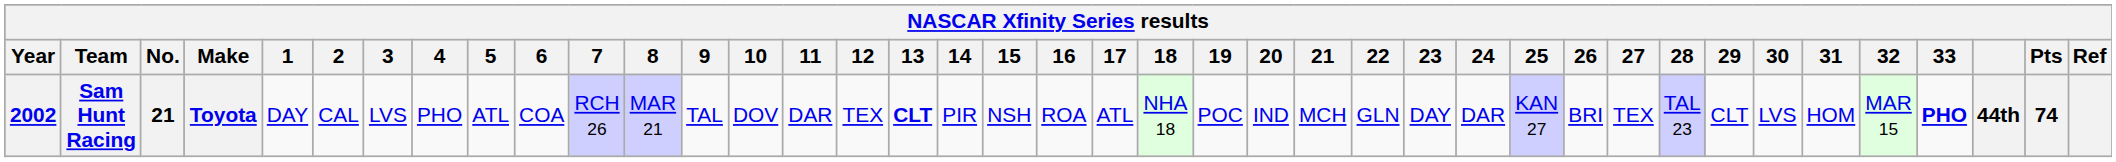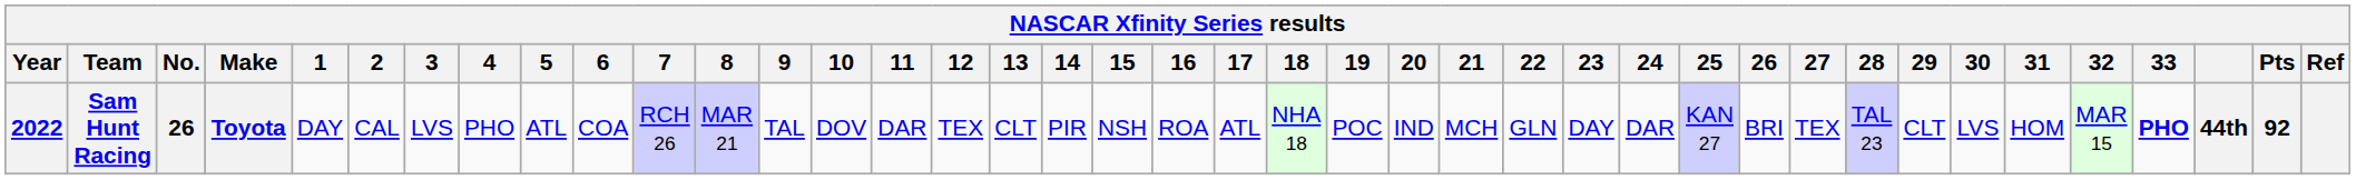Sam Hunt Racing | Year: 2002 -> 2022
Sam Hunt Racing | No.: 21 -> 26
Sam Hunt Racing | 13: bold -> normal
Sam Hunt Racing | Pts: 74 -> 92
